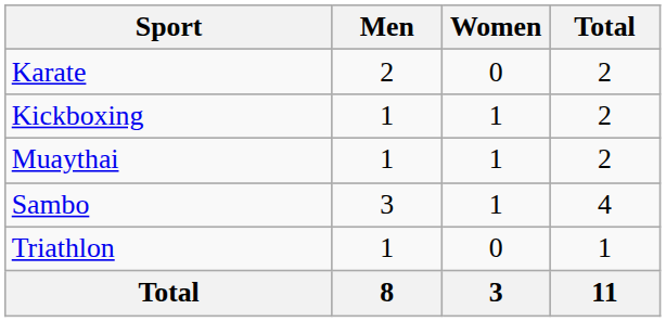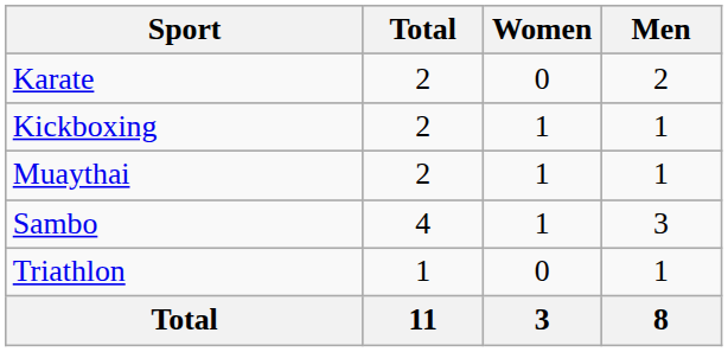columns swapped: Men <-> Total
